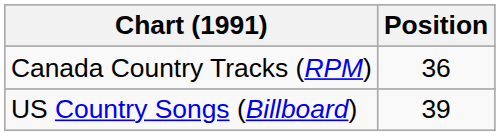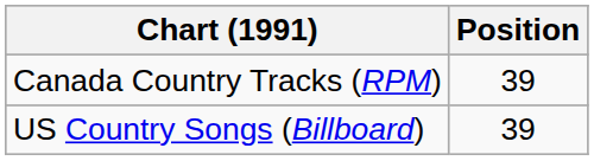Canada Country Tracks (RPM) | Position: 36 -> 39
